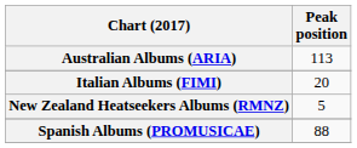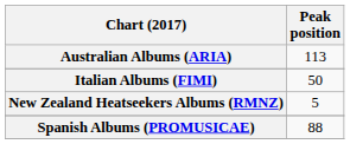Italian Albums (FIMI) | Peak position: 20 -> 50
